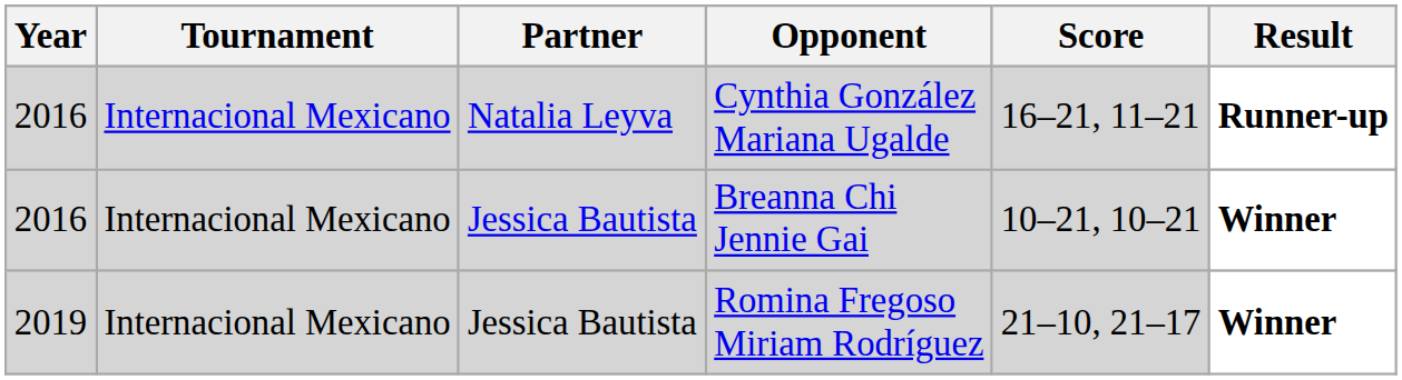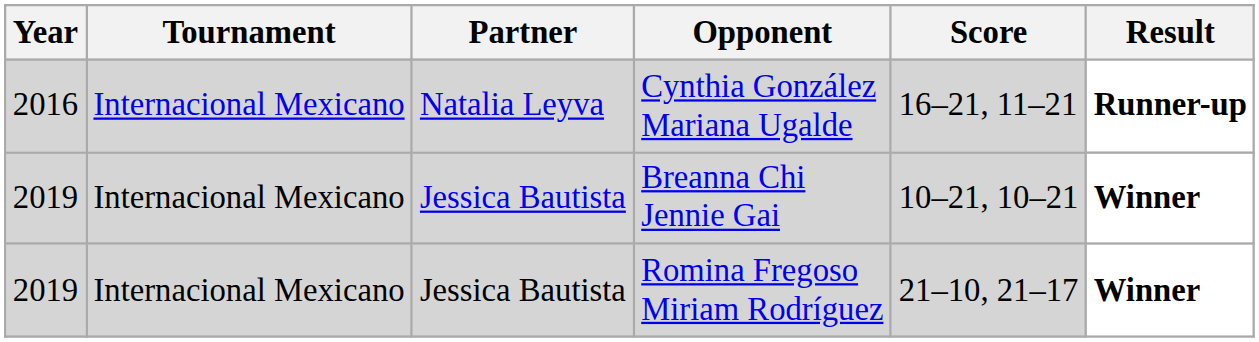Breanna Chi Jennie Gai | Year: 2016 -> 2019
